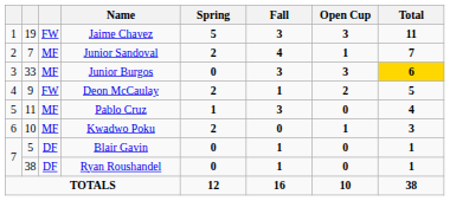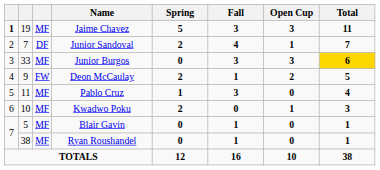Jaime Chavez | column 1: normal -> bold
Jaime Chavez | column 3: FW -> MF
Junior Sandoval | column 3: MF -> DF
Blair Gavin | column 3: DF -> MF
Ryan Roushandel | column 3: DF -> MF
